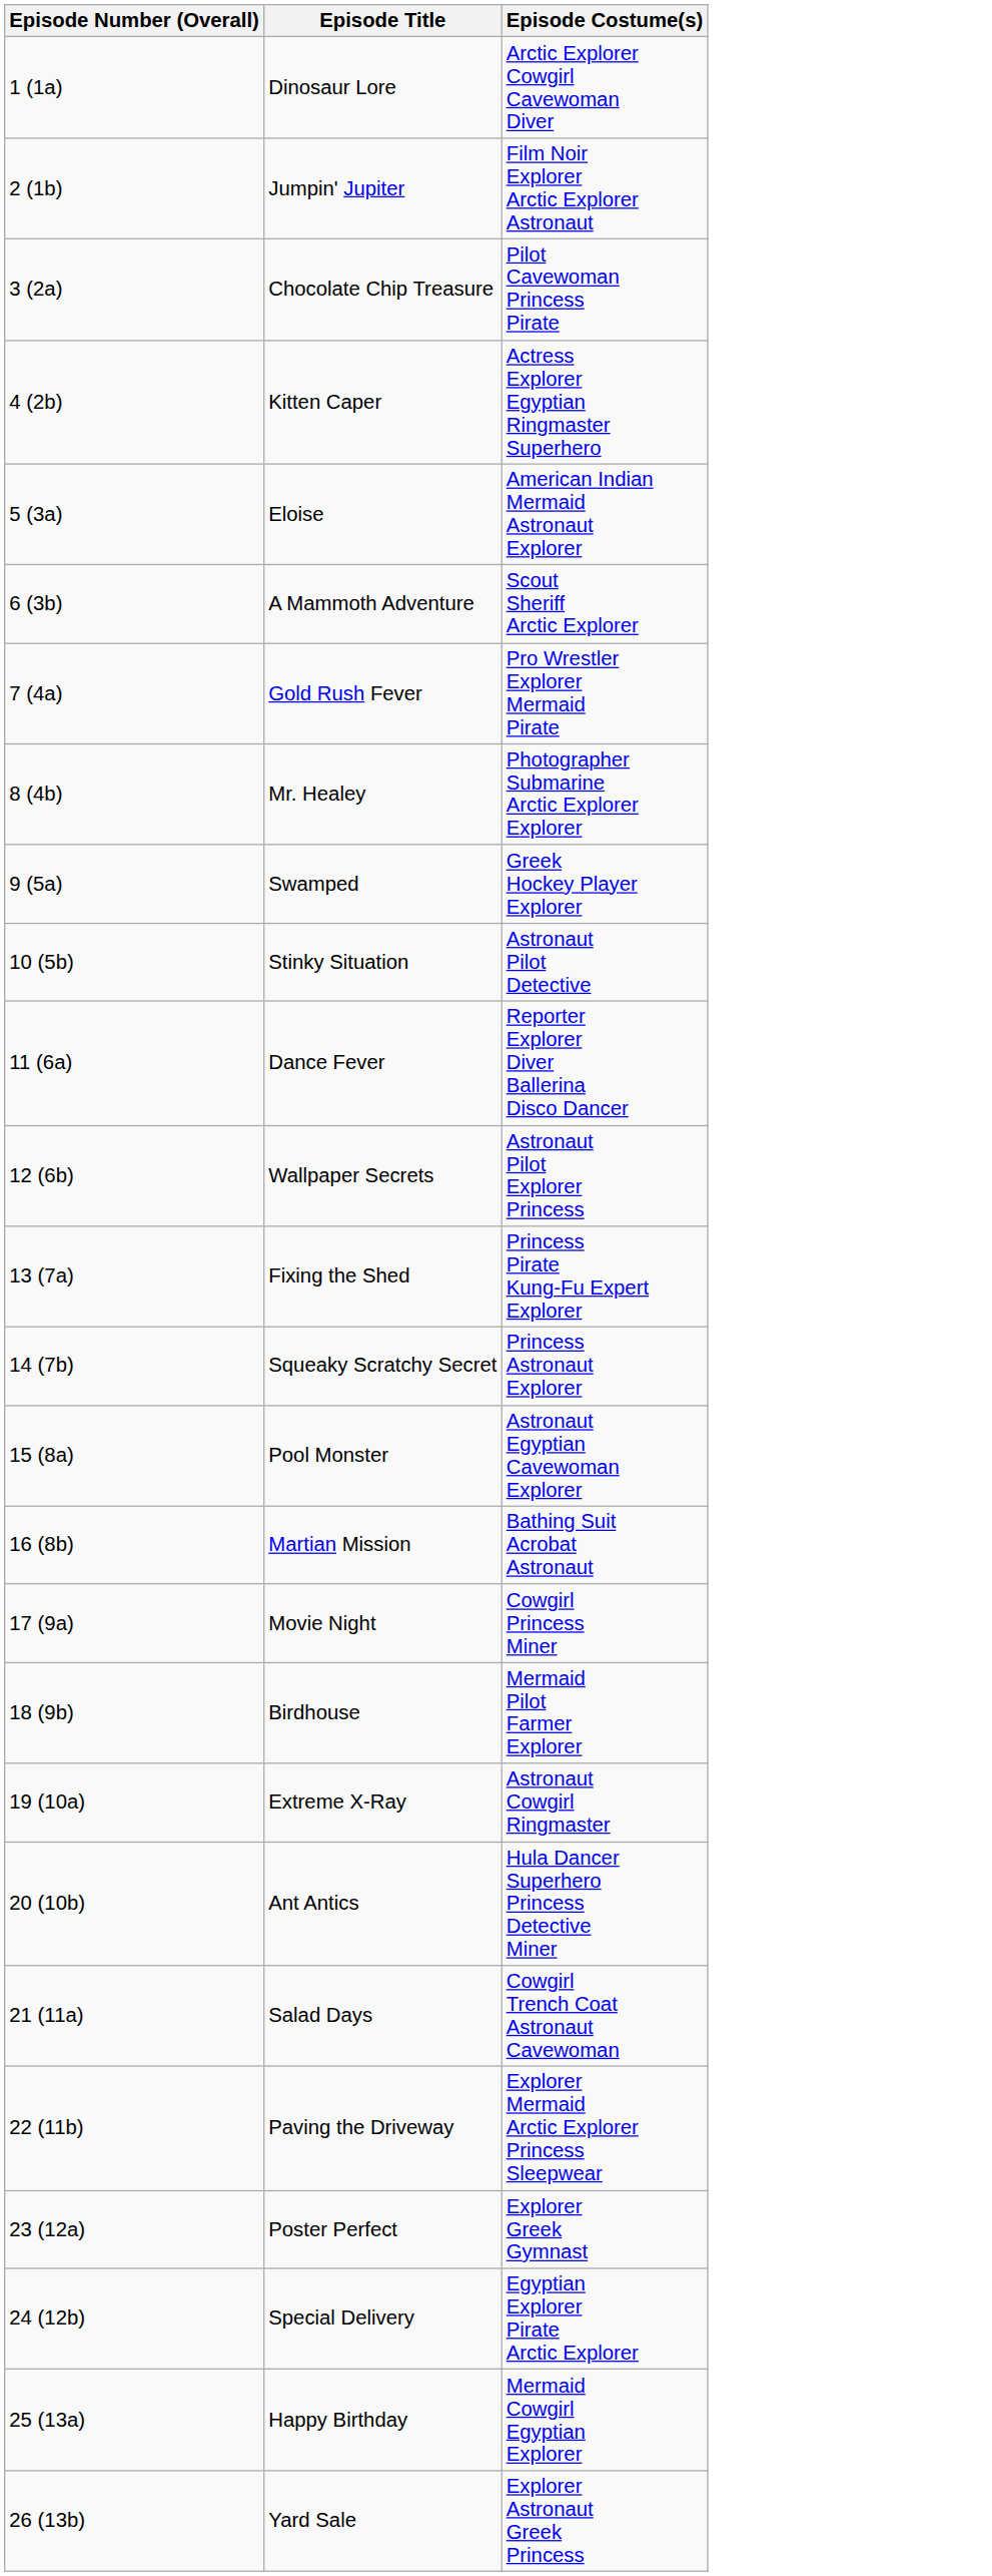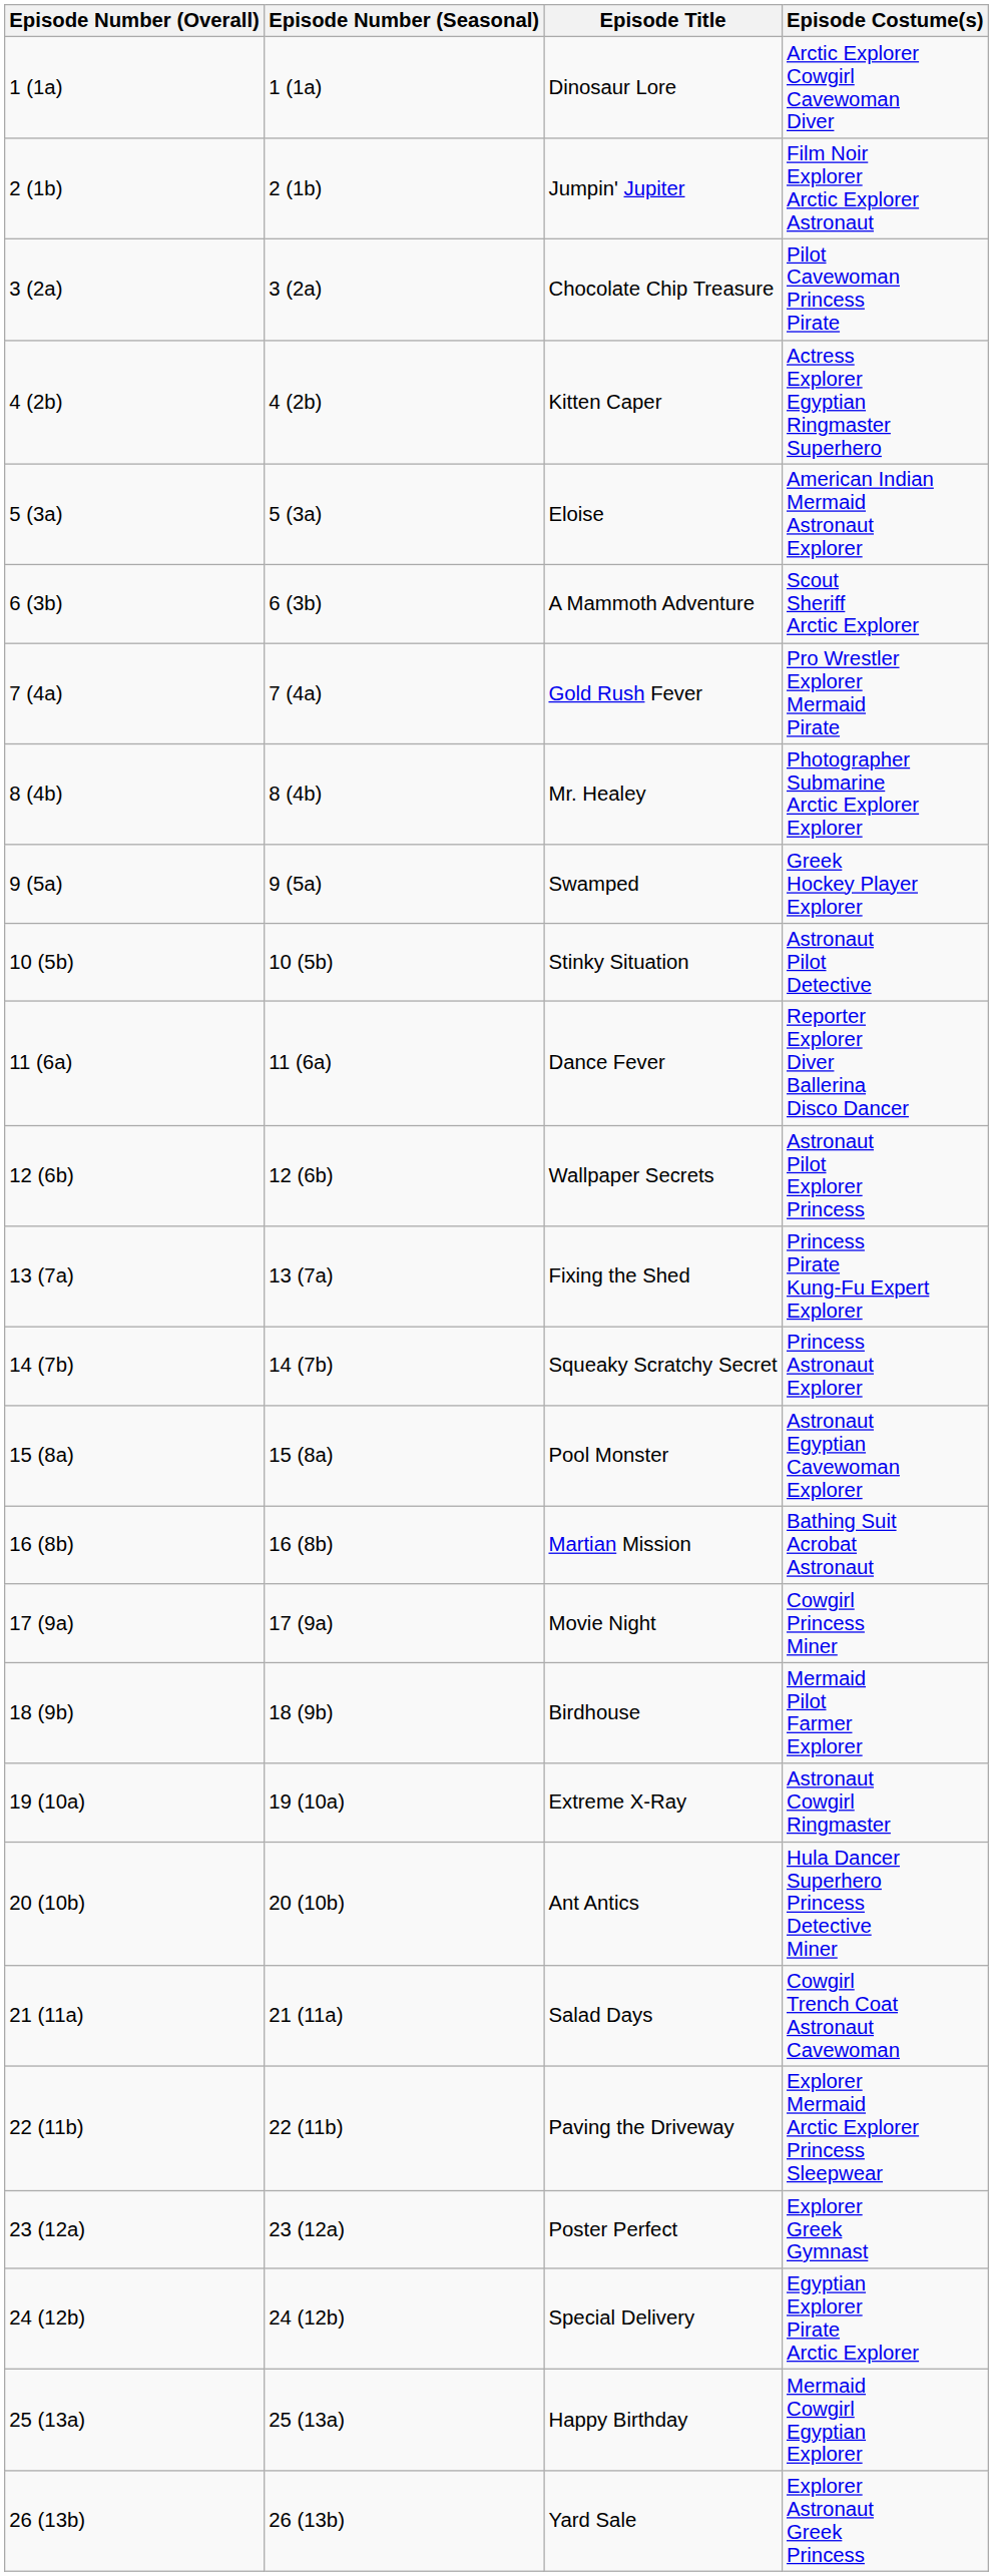+ column: Episode Number (Seasonal) | 1 (1a) | 2 (1b) | 3 (2a) | 4 (2b) | 5 (3a) | 6 (3b) | 7 (4a) | 8 (4b) | 9 (5a) | 10 (5b) | 11 (6a) | 12 (6b) | 13 (7a) | 14 (7b) | 15 (8a) | 16 (8b) | 17 (9a) | 18 (9b) | 19 (10a) | 20 (10b) | 21 (11a) | 22 (11b) | 23 (12a) | 24 (12b) | 25 (13a) | 26 (13b)
